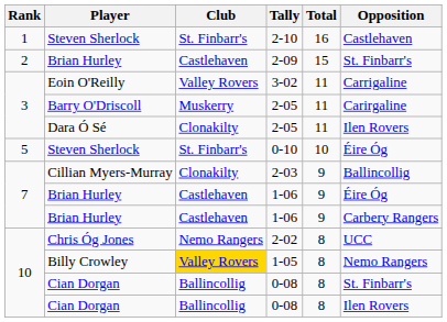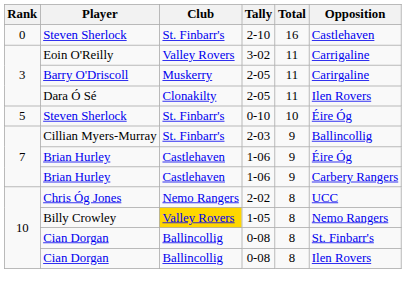2-10 | Rank: 1 -> 0
- row: 2 | Brian Hurley | Castlehaven | 2-09 | 15 | St. Finbarr's
2-03 | Club: Clonakilty -> St. Finbarr's
